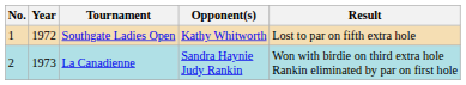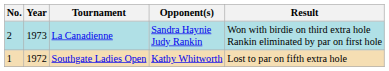rows swapped: Southgate Ladies Open <-> La Canadienne
